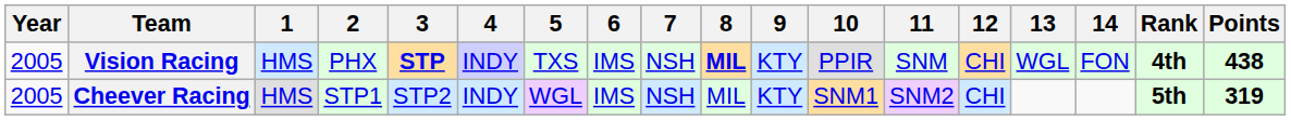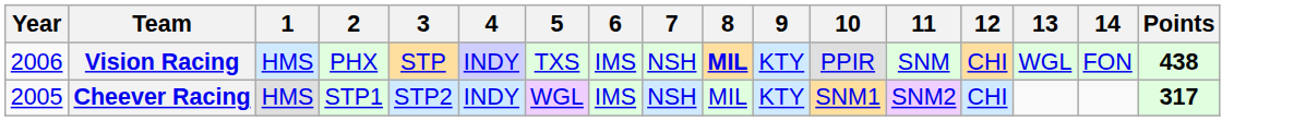- column: Rank | 4th | 5th
Vision Racing | Year: 2005 -> 2006
Vision Racing | 3: bold -> normal
Cheever Racing | Points: 319 -> 317
